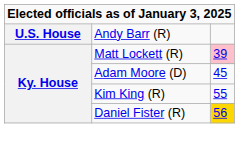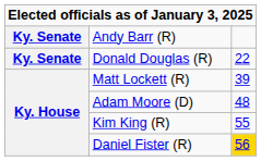Andy Barr (R) | column 1: U.S. House -> Ky. Senate
+ row: Ky. Senate | Donald Douglas (R) | 22
Matt Lockett (R) | column 3: pink background -> no background
Adam Moore (D) | column 3: 45 -> 48
